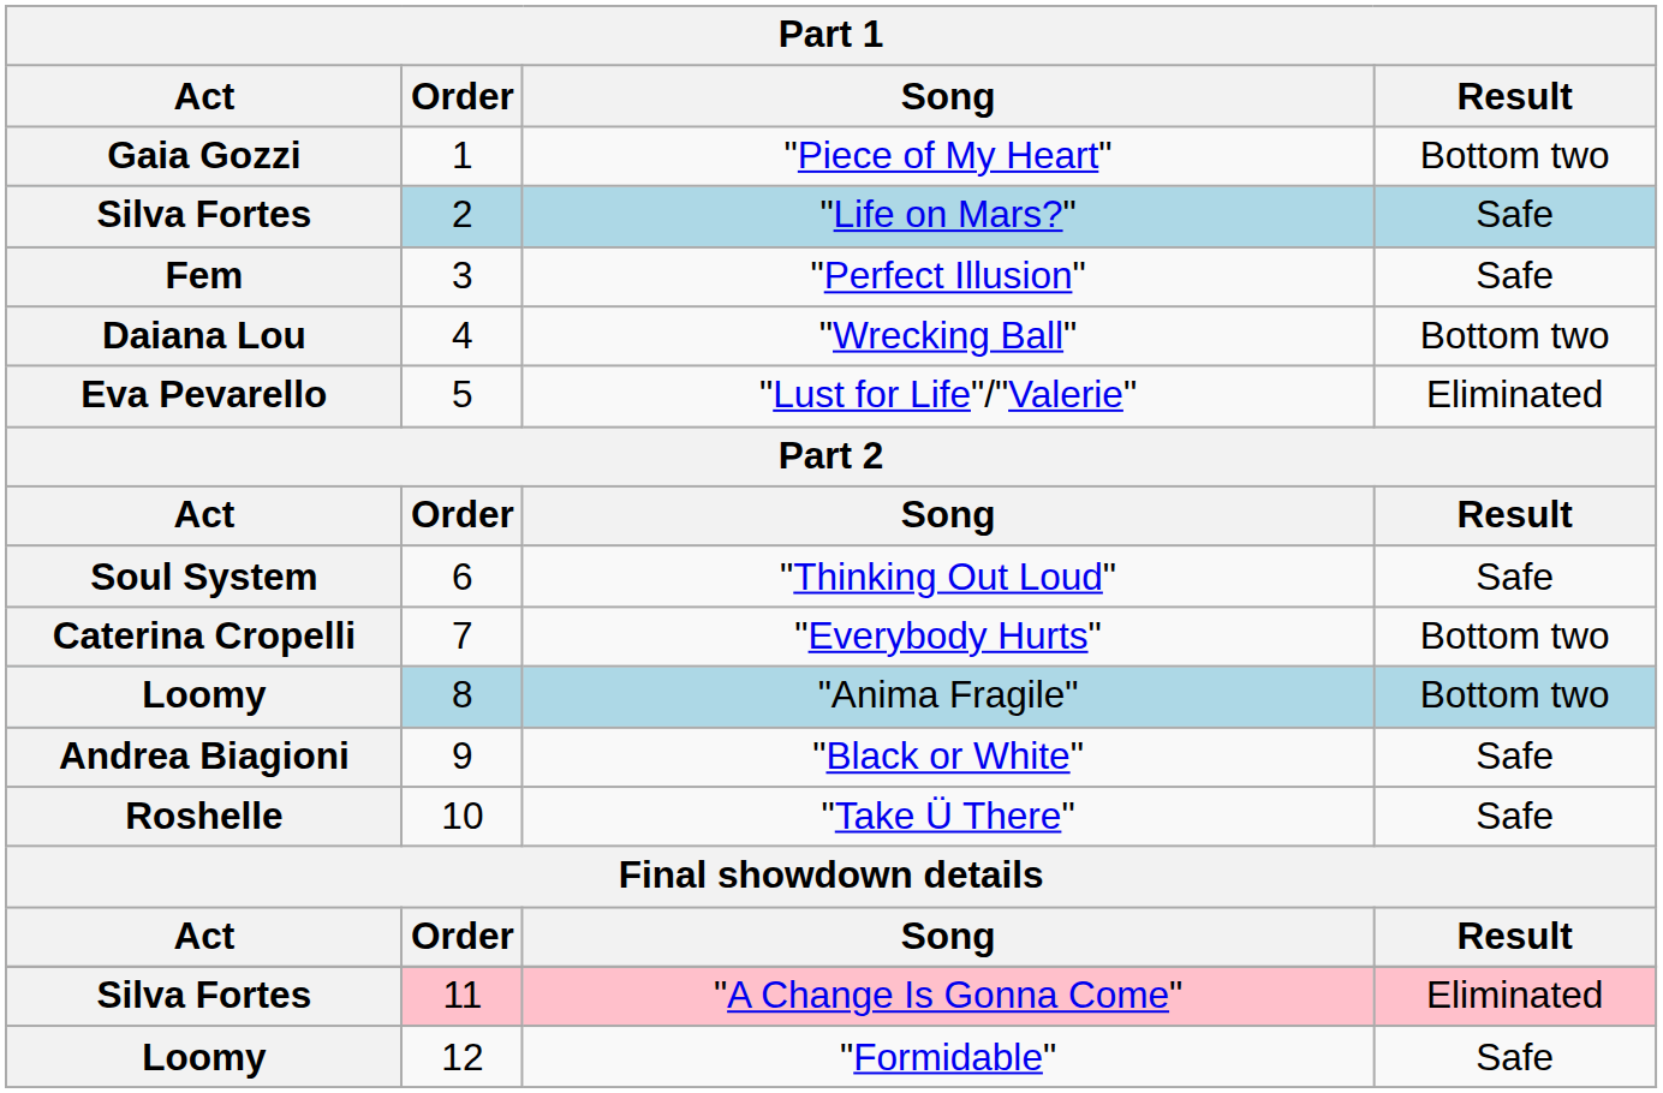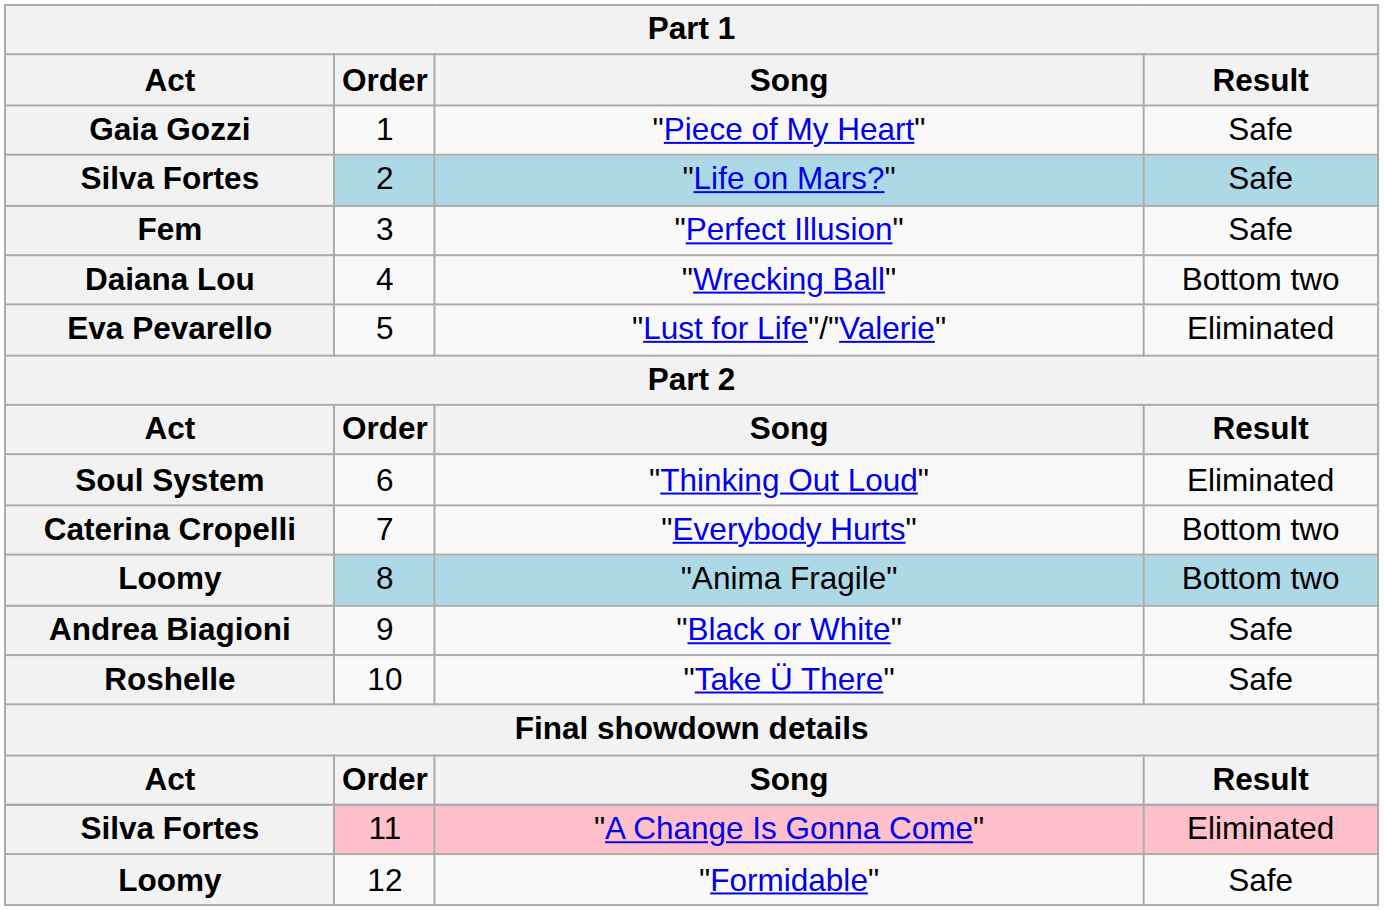"Piece of My Heart" | Result: Bottom two -> Safe
"Thinking Out Loud" | Result: Safe -> Eliminated
